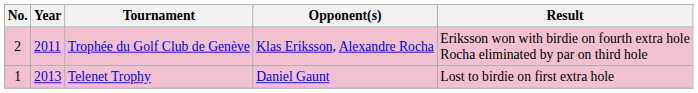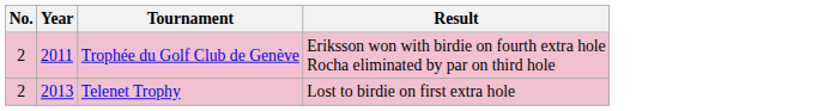- column: Opponent(s) | Klas Eriksson, Alexandre Rocha | Daniel Gaunt
Telenet Trophy | No.: 1 -> 2
